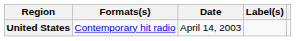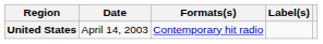columns swapped: Date <-> Formats(s)
